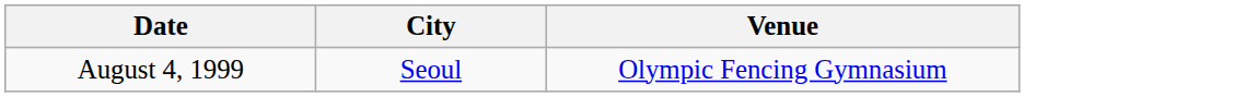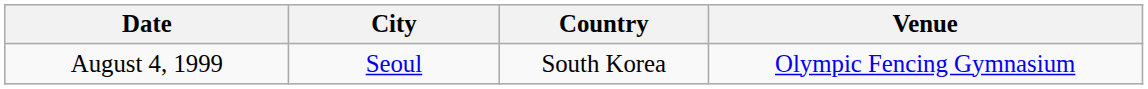+ column: Country | South Korea
